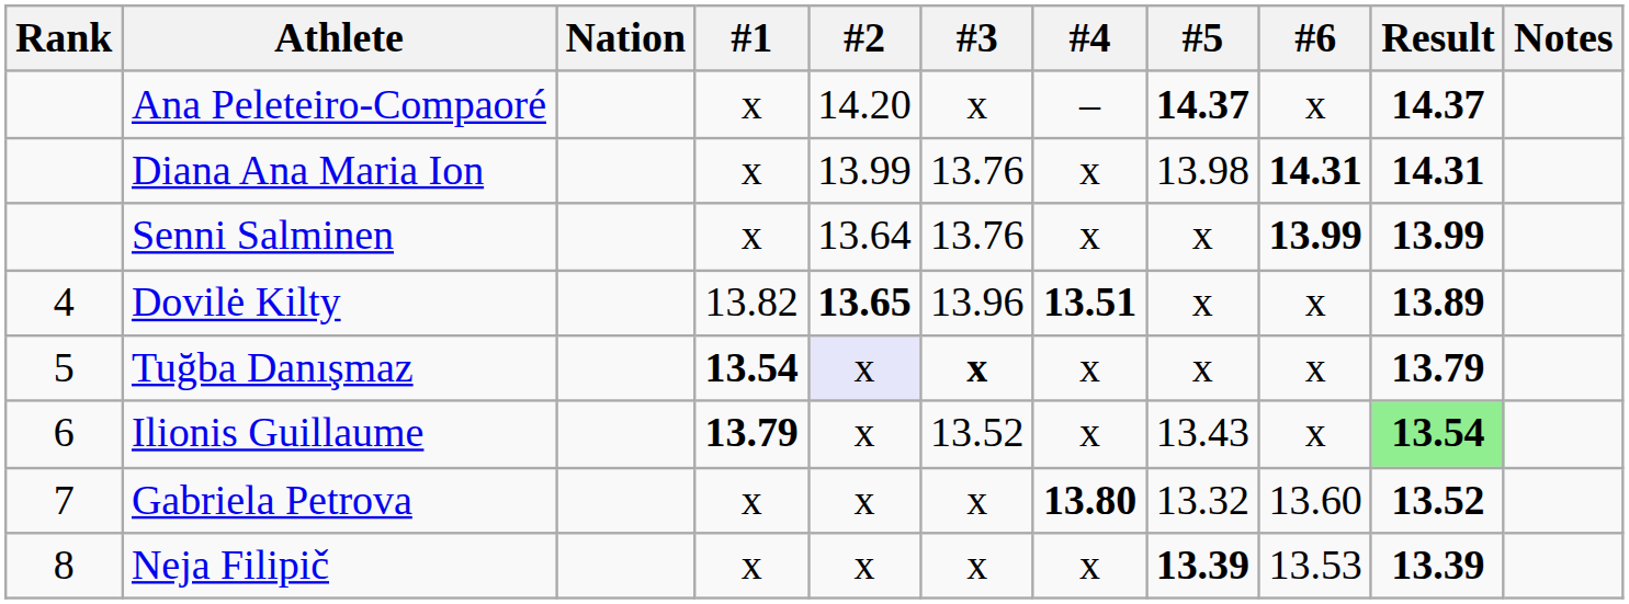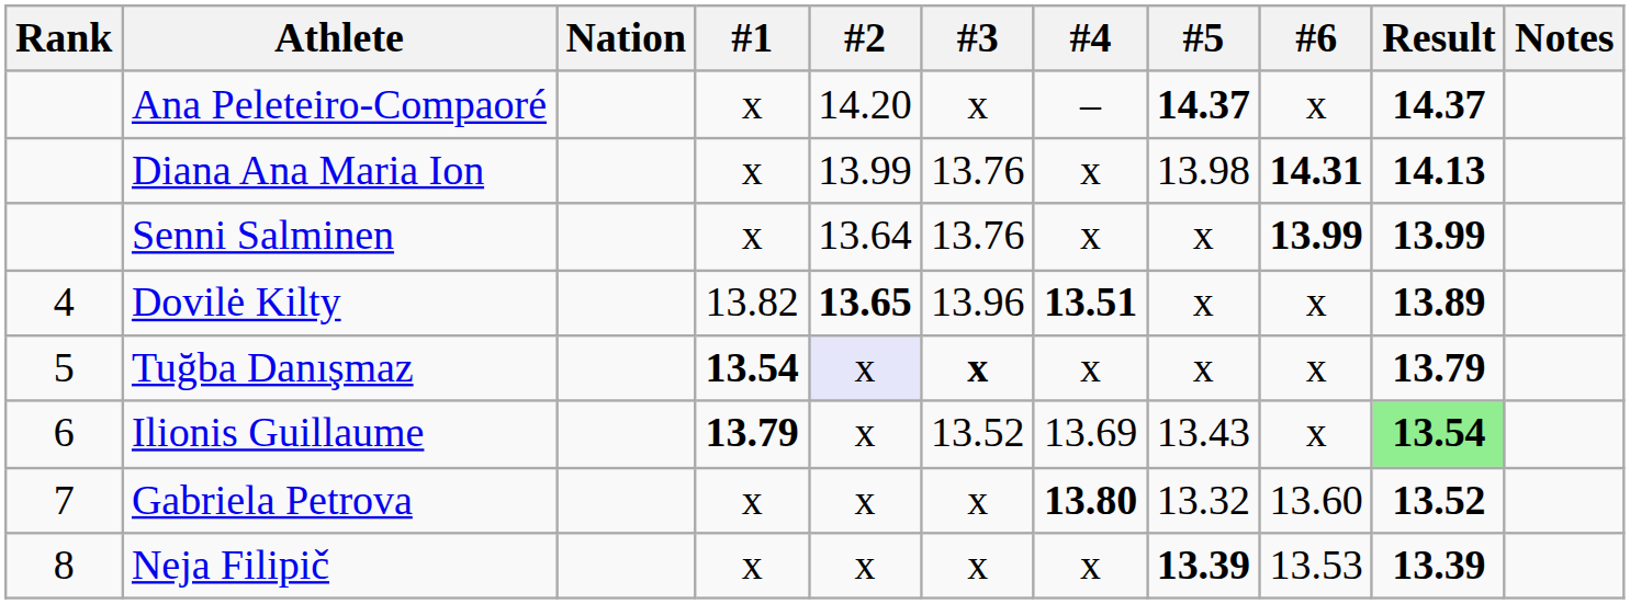Diana Ana Maria Ion | Result: 14.31 -> 14.13
Ilionis Guillaume | #4: x -> 13.69
